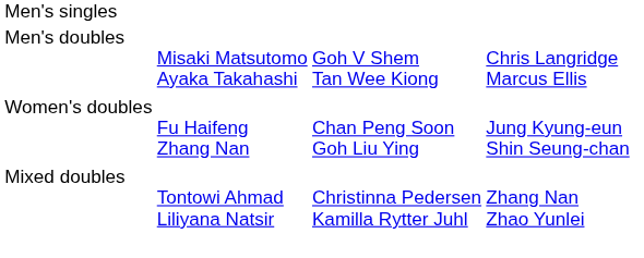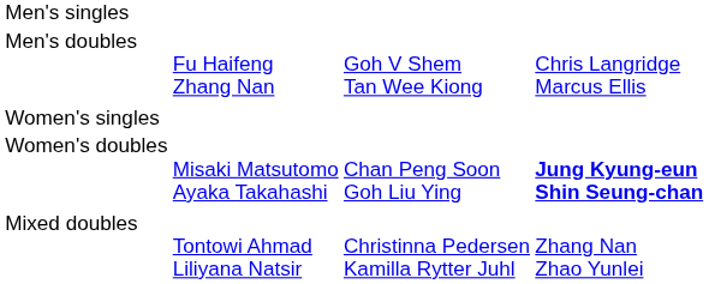Men's doubles | column 2: Misaki Matsutomo Ayaka Takahashi -> Fu Haifeng Zhang Nan
+ row: Women's singles
Women's doubles | column 2: Fu Haifeng Zhang Nan -> Misaki Matsutomo Ayaka Takahashi
Women's doubles | column 4: normal -> bold
